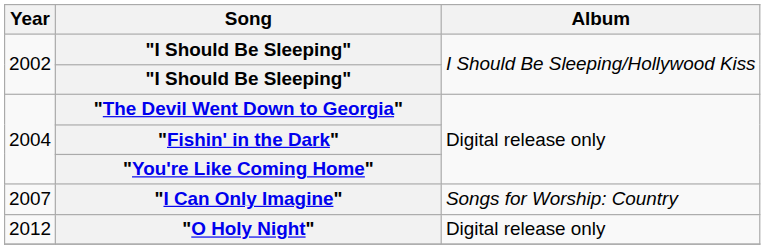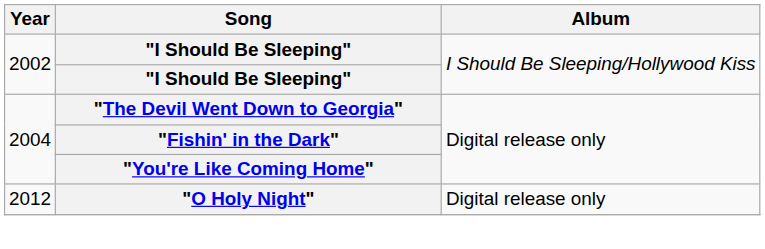- row: 2007 | "I Can Only Imagine" | Songs for Worship: Country
